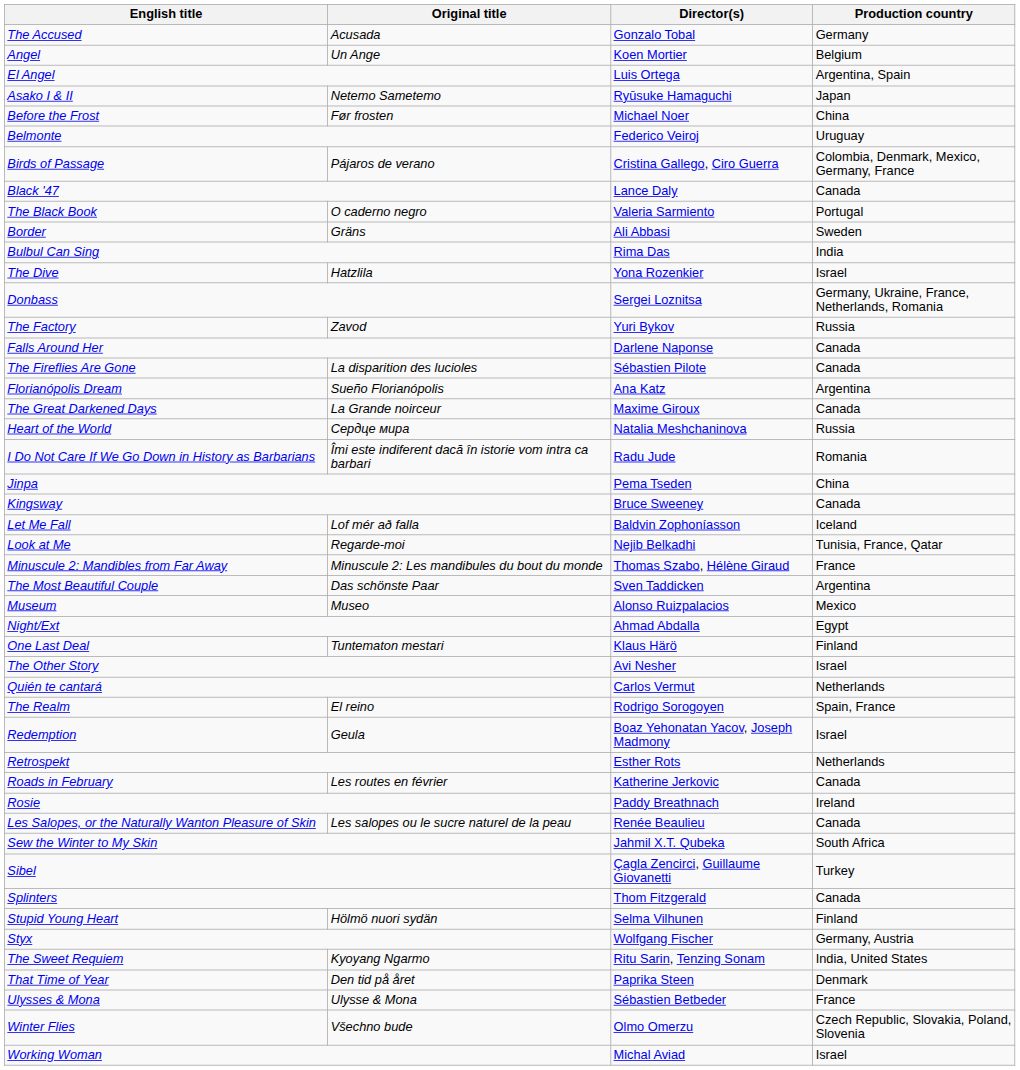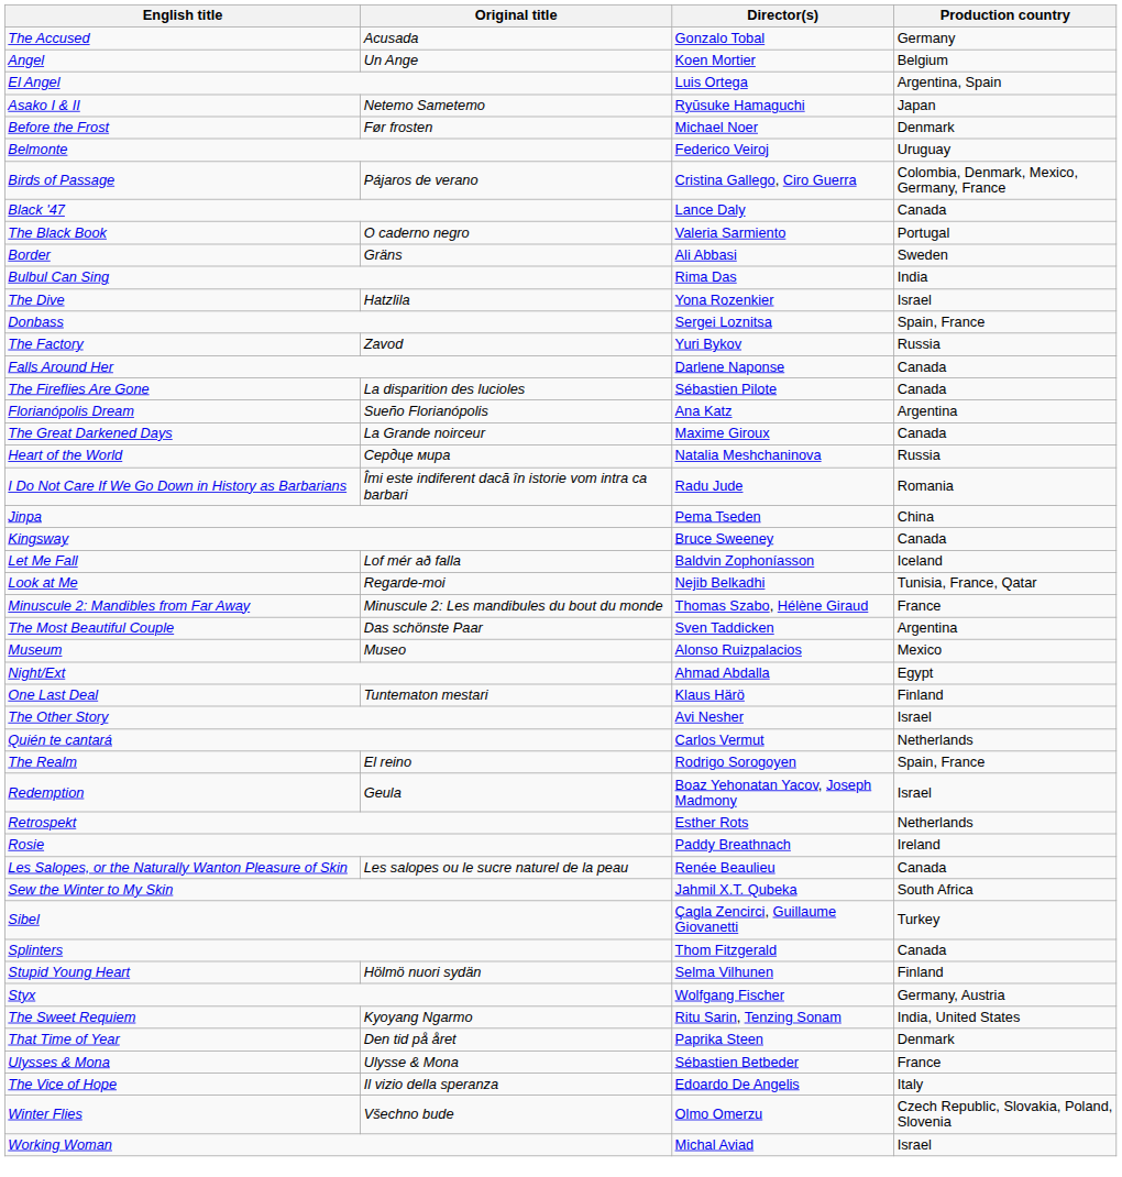Before the Frost | Production country: China -> Denmark
Donbass | Production country: Germany, Ukraine, France, Netherlands, Romania -> Spain, France
- row: Roads in February | Les routes en février | Katherine Jerkovic | Canada
+ row: The Vice of Hope | Il vizio della speranza | Edoardo De Angelis | Italy
